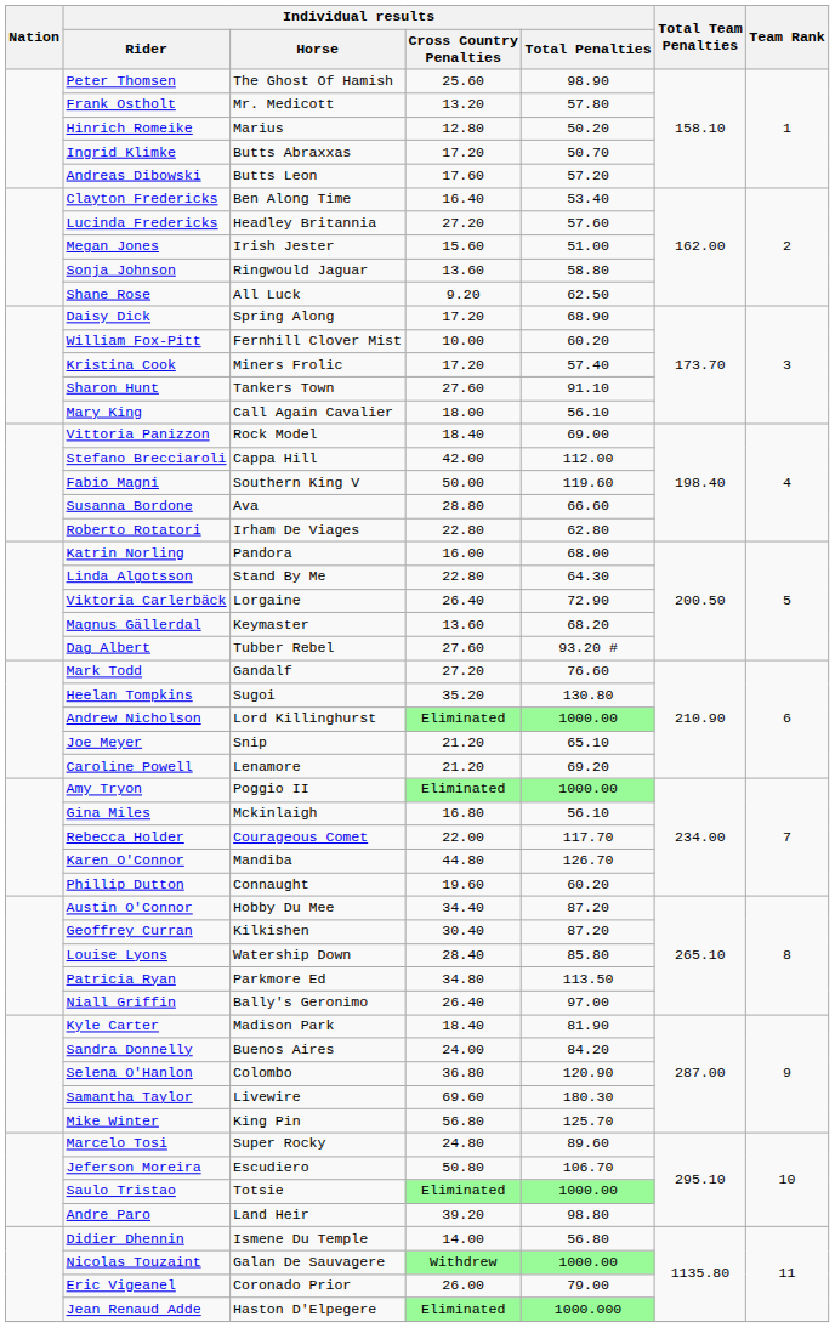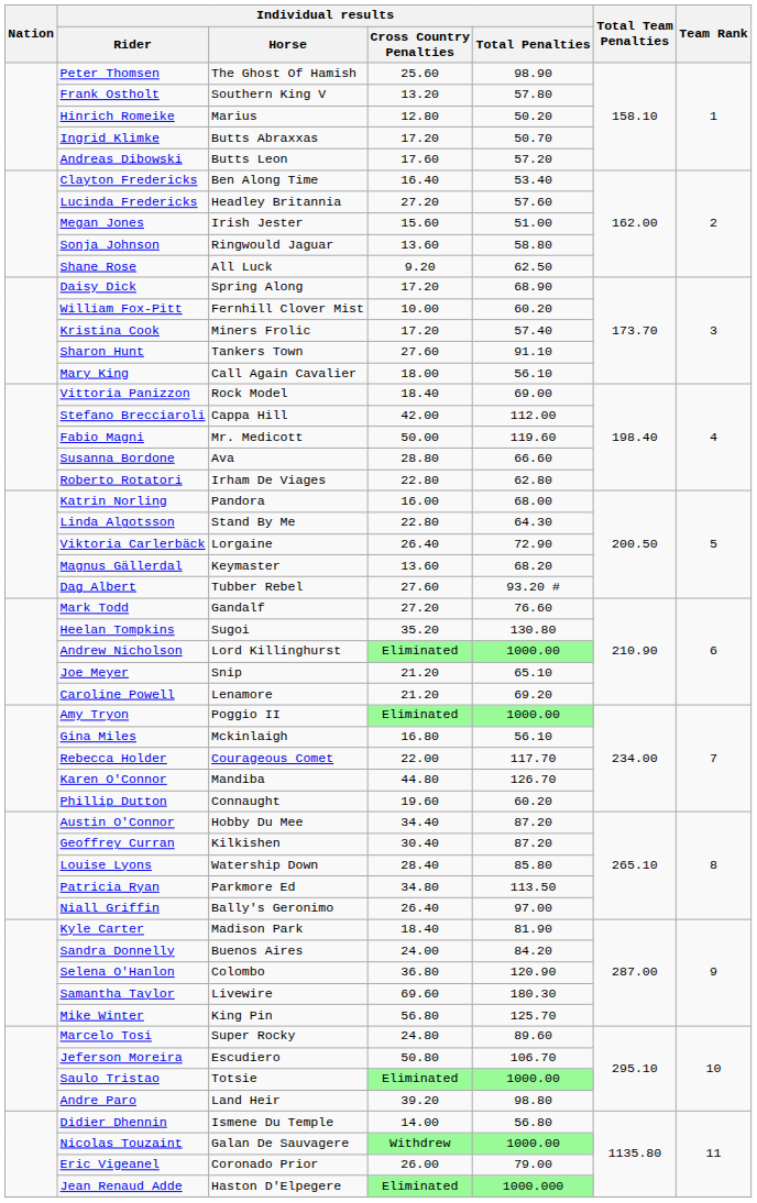Frank Ostholt | Individual results / Horse: Mr. Medicott -> Southern King V
Fabio Magni | Individual results / Horse: Southern King V -> Mr. Medicott
